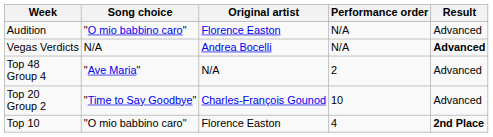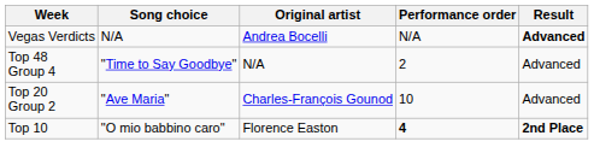- row: Audition | "O mio babbino caro" | Florence Easton | N/A | Advanced
Top 48 Group 4 | Song choice: "Ave Maria" -> "Time to Say Goodbye"
Top 20 Group 2 | Song choice: "Time to Say Goodbye" -> "Ave Maria"
Top 10 | Performance order: normal -> bold
